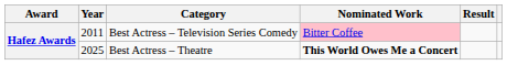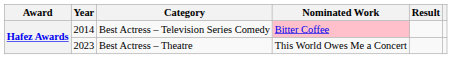Best Actress – Television Series Comedy | Year: 2011 -> 2014
Best Actress – Theatre | Year: 2025 -> 2023
Best Actress – Theatre | Nominated Work: bold -> normal
